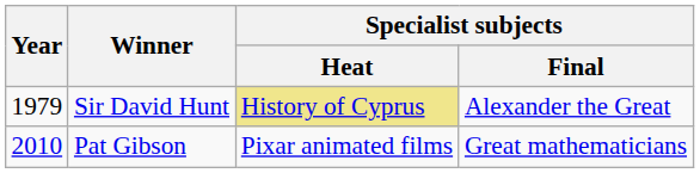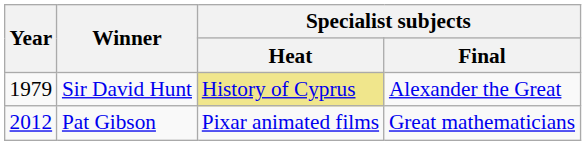Pat Gibson | Year: 2010 -> 2012
